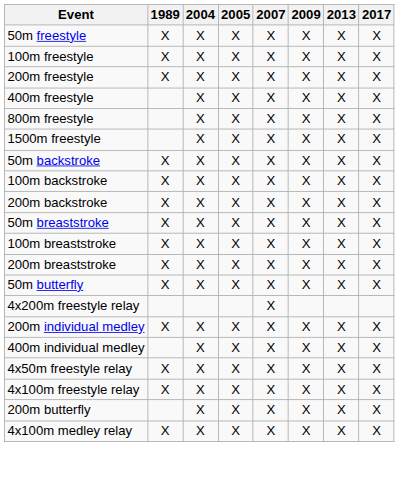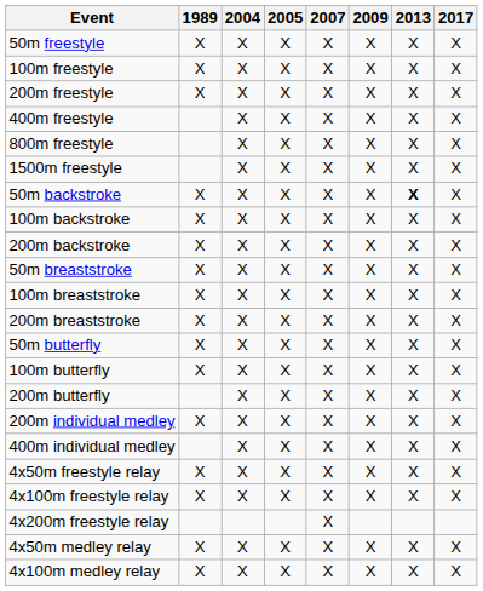50m backstroke | 2013: normal -> bold
+ row: 100m butterfly | X | X | X | X | X | X | X
rows swapped: 200m butterfly <-> 4x200m freestyle relay
+ row: 4x50m medley relay | X | X | X | X | X | X | X
